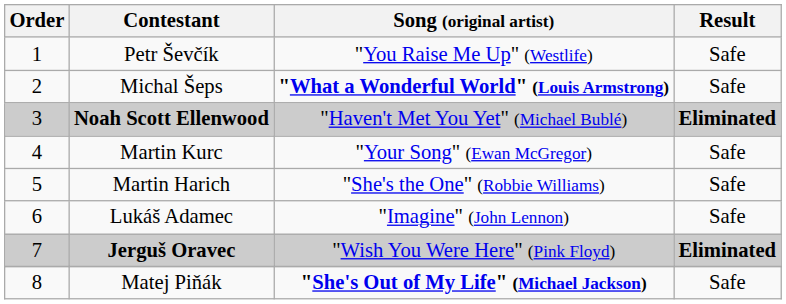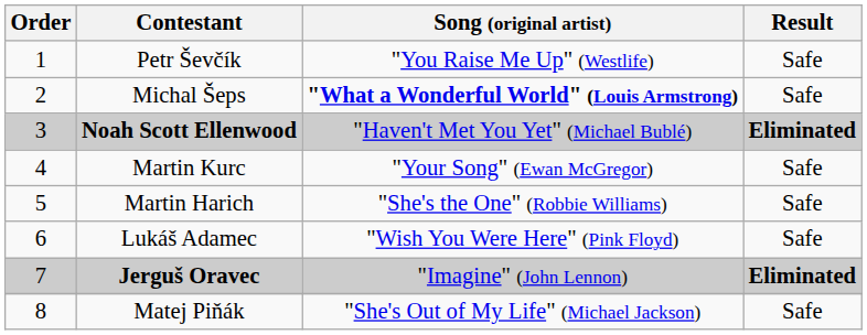Lukáš Adamec | Song (original artist): "Imagine" (John Lennon) -> "Wish You Were Here" (Pink Floyd)
Jerguš Oravec | Song (original artist): "Wish You Were Here" (Pink Floyd) -> "Imagine" (John Lennon)
Matej Piňák | Song (original artist): bold -> normal
